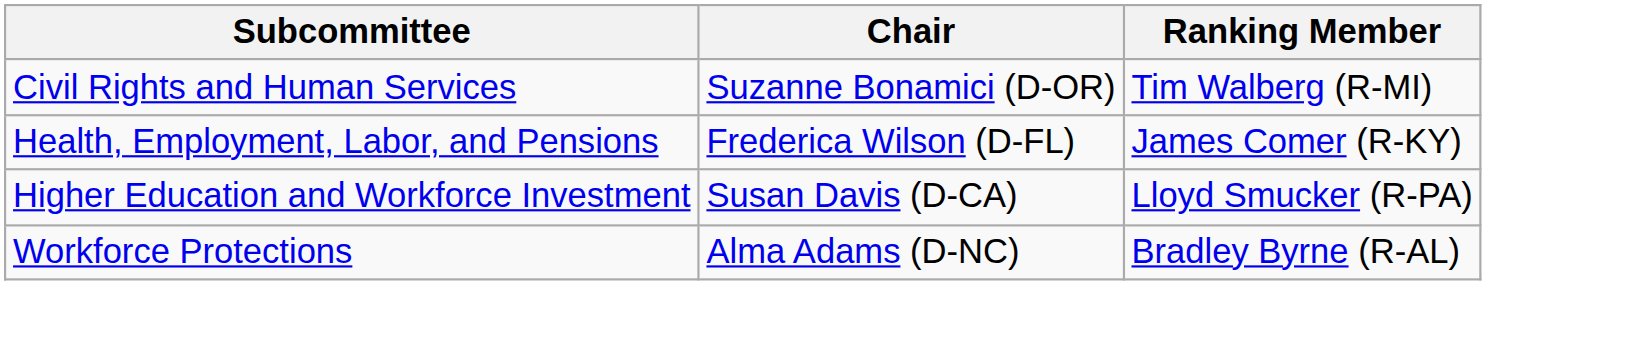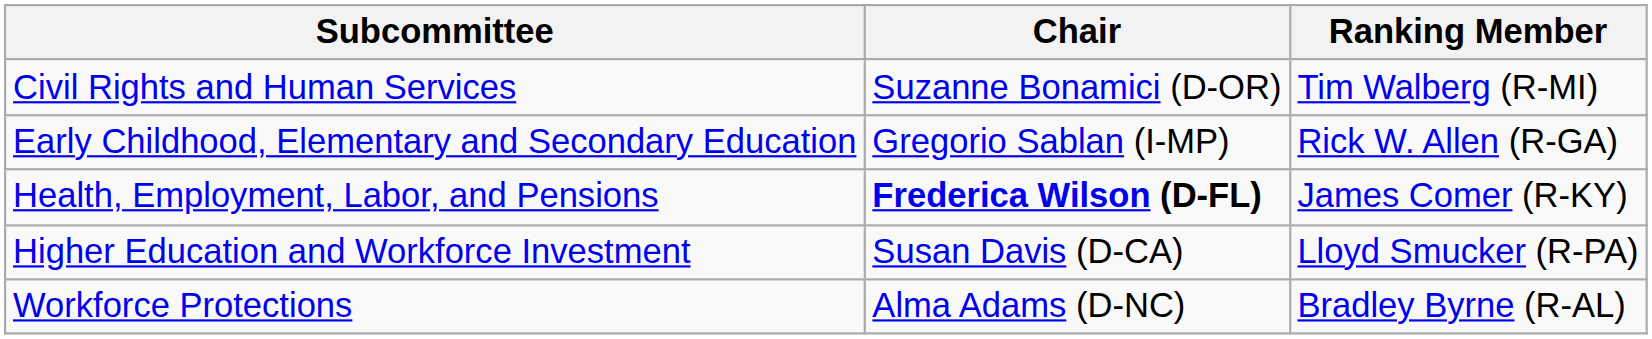+ row: Early Childhood, Elementary and Secondary Education | Gregorio Sablan (I-MP) | Rick W. Allen (R-GA)
Health, Employment, Labor, and Pensions | Chair: normal -> bold
